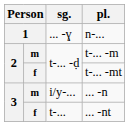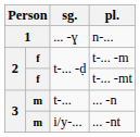t-... -m | column 2: m -> f
... -n | sg.: i/y-... -> t-...
... -nt | column 2: f -> m
... -nt | sg.: t-... -> i/y-...
